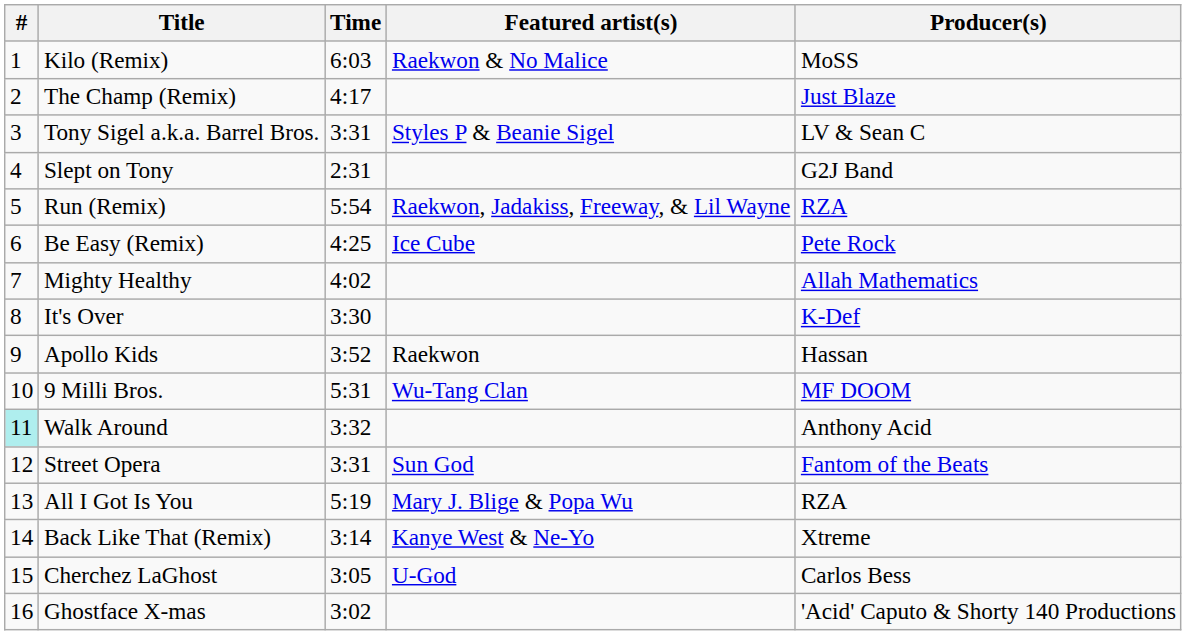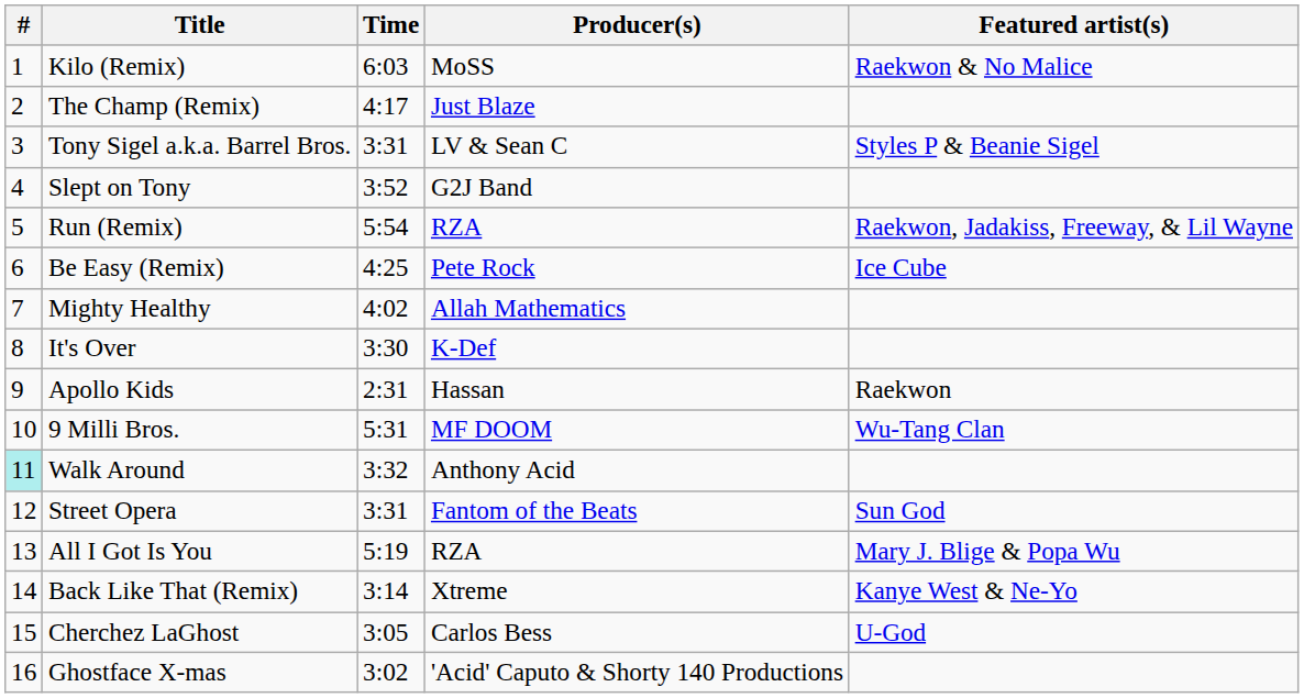columns swapped: Producer(s) <-> Featured artist(s)
Slept on Tony | Time: 2:31 -> 3:52
Apollo Kids | Time: 3:52 -> 2:31
